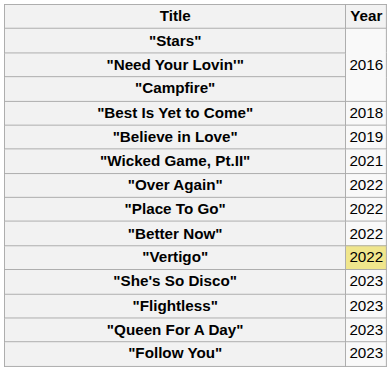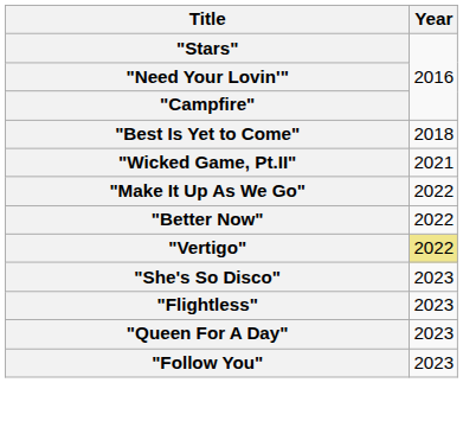- row: "Believe in Love" | 2019
- row: "Over Again" | 2022
+ row: "Make It Up As We Go" | 2022
- row: "Place To Go" | 2022
